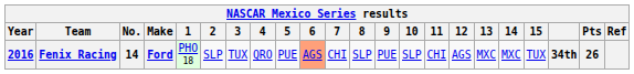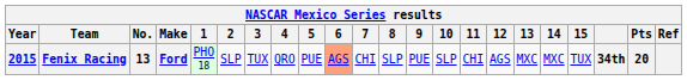Fenix Racing | Year: 2016 -> 2015
Fenix Racing | No.: 14 -> 13
Fenix Racing | Pts: 26 -> 20
